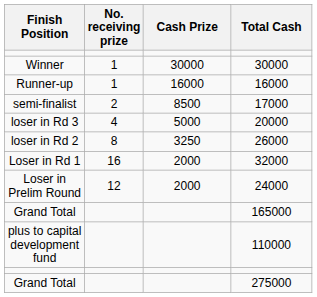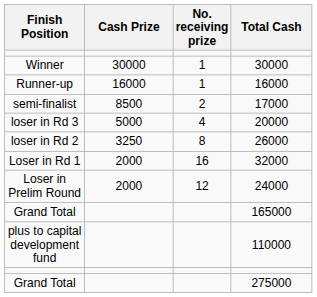columns swapped: Cash Prize <-> No. receiving prize
